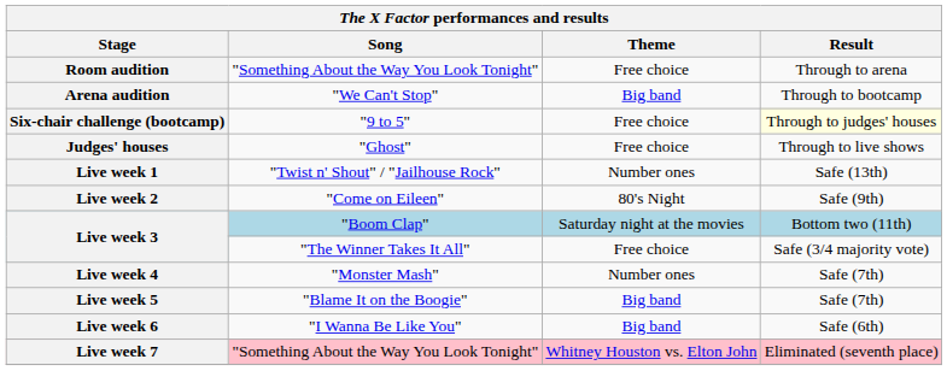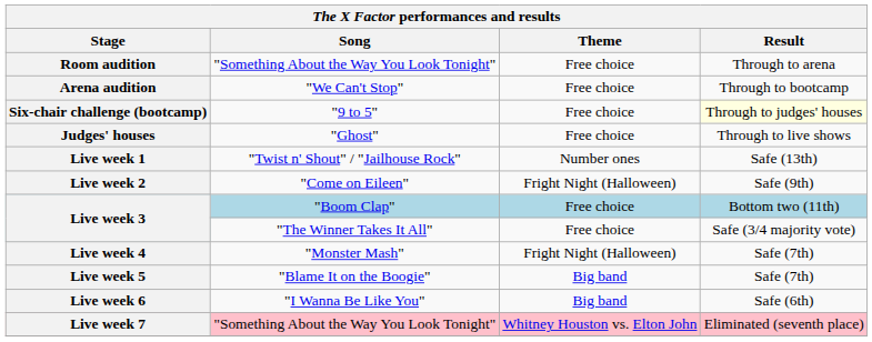Arena audition | Theme: Big band -> Free choice
Live week 2 | Theme: 80's Night -> Fright Night (Halloween)
Live week 3 / "Boom Clap" | Theme: Saturday night at the movies -> Free choice
Live week 4 | Theme: Number ones -> Fright Night (Halloween)
